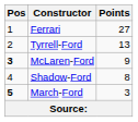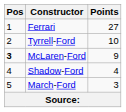Tyrrell-Ford | Points: 13 -> 10
Shadow-Ford | Points: 8 -> 4
March-Ford | Pos: bold -> normal
